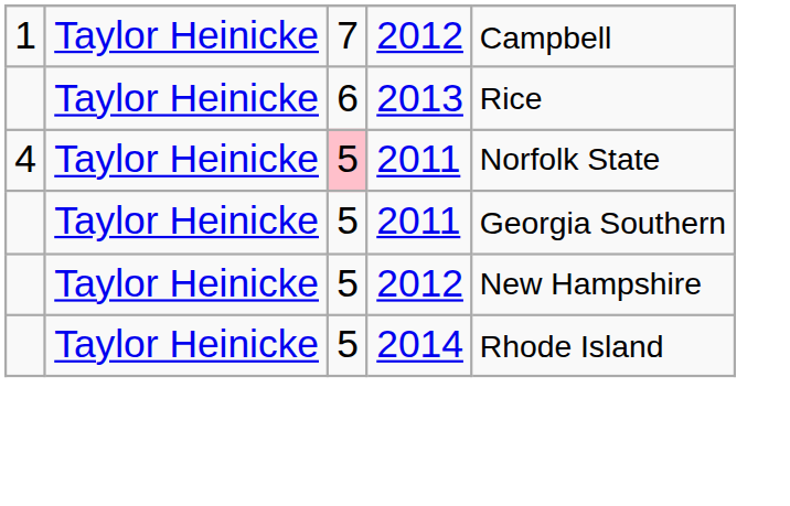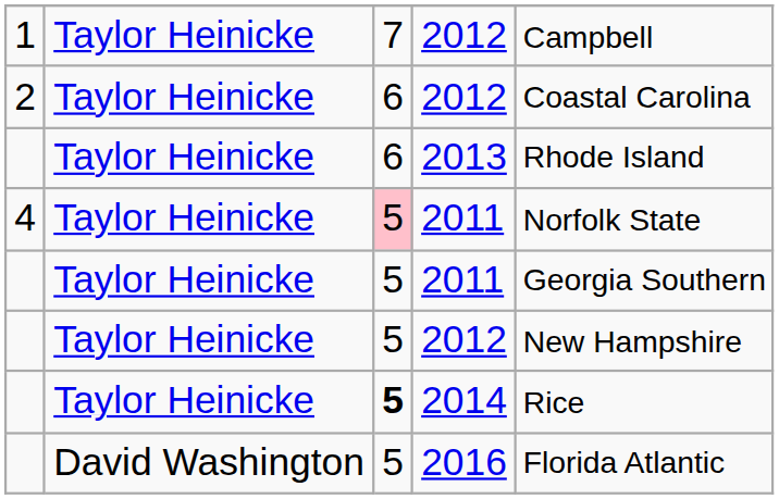+ row: 2 | Taylor Heinicke | 6 | 2012 | Coastal Carolina
2013 | column 5: Rice -> Rhode Island
2014 | column 3: normal -> bold
2014 | column 5: Rhode Island -> Rice
+ row: David Washington | 5 | 2016 | Florida Atlantic
